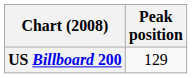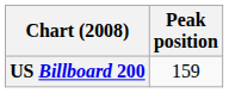US Billboard 200 | Peak position: 129 -> 159
